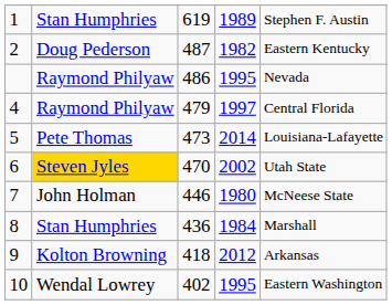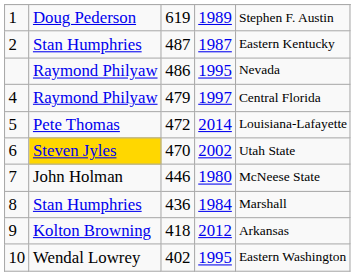1 | column 2: Stan Humphries -> Doug Pederson
2 | column 2: Doug Pederson -> Stan Humphries
2 | column 4: 1982 -> 1987
5 | column 3: 473 -> 472
